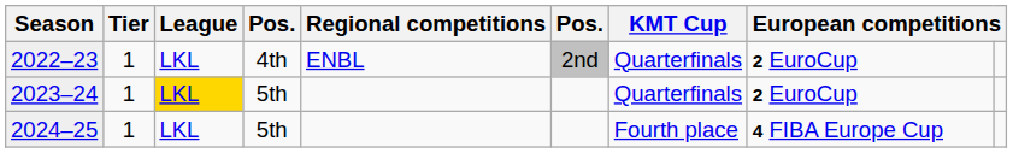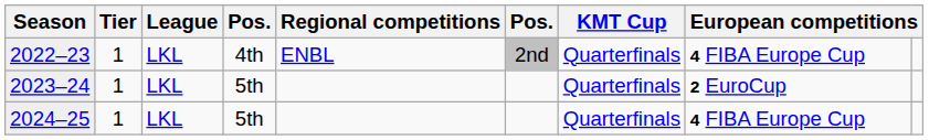2022–23 | column 8: 2 EuroCup -> 4 FIBA Europe Cup
2023–24 | League: gold background -> no background
2024–25 | KMT Cup: Fourth place -> Quarterfinals
